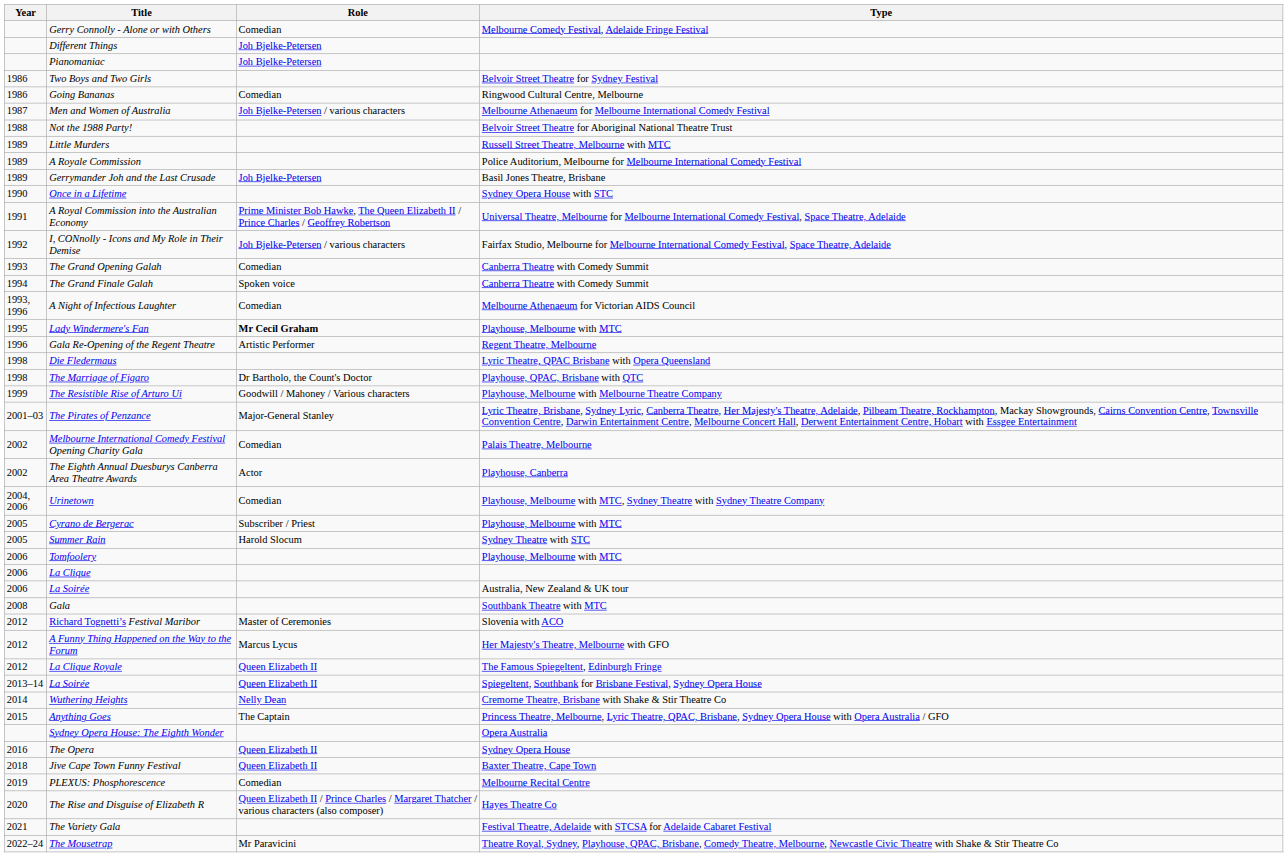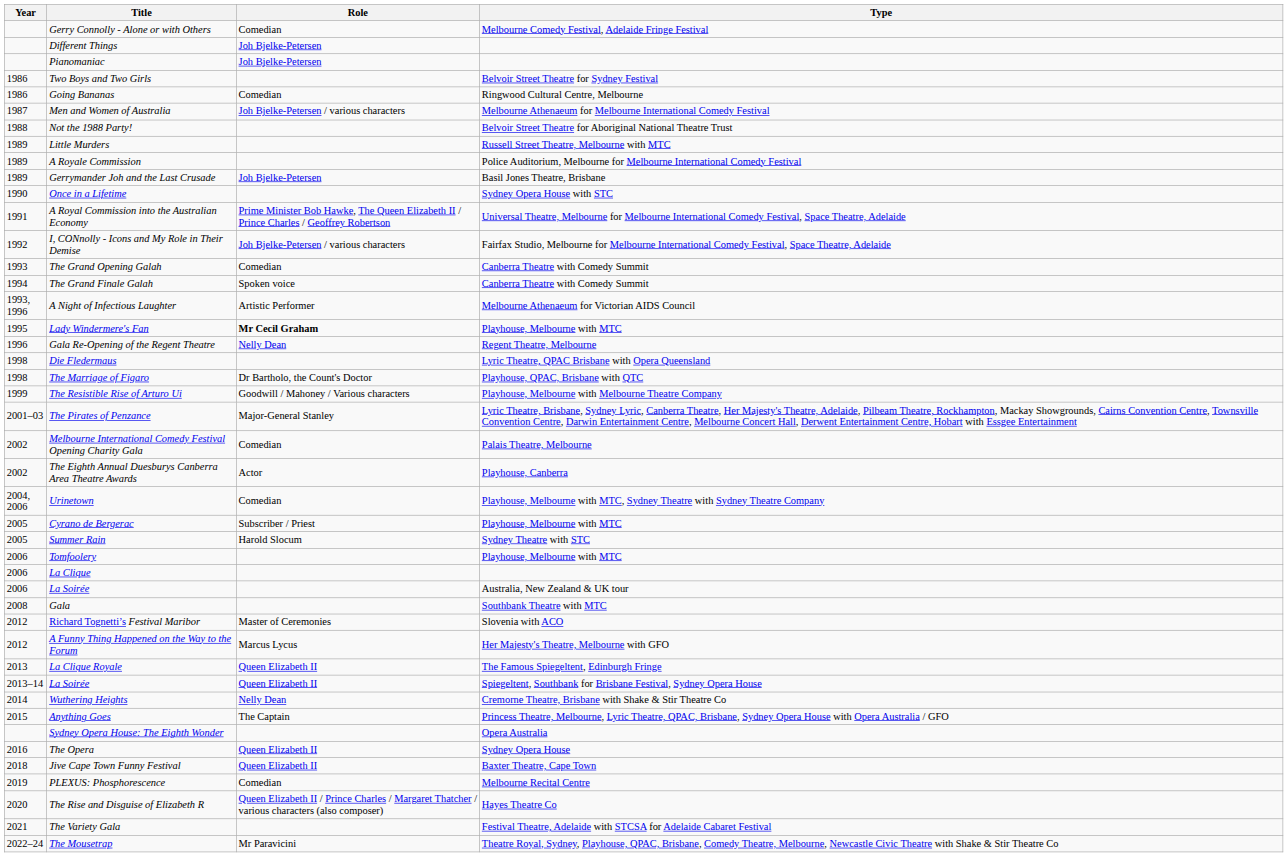A Night of Infectious Laughter | Role: Comedian -> Artistic Performer
Gala Re-Opening of the Regent Theatre | Role: Artistic Performer -> Nelly Dean
La Clique Royale | Year: 2012 -> 2013
